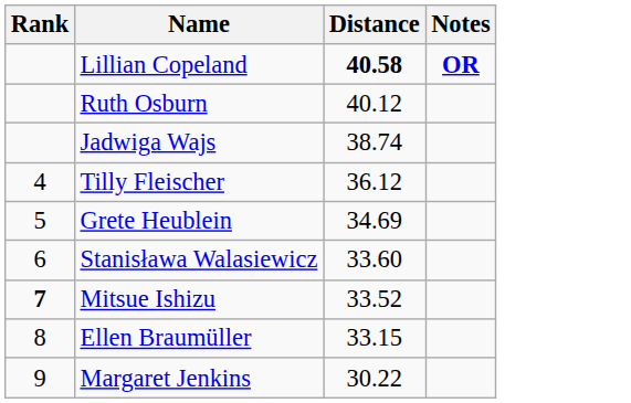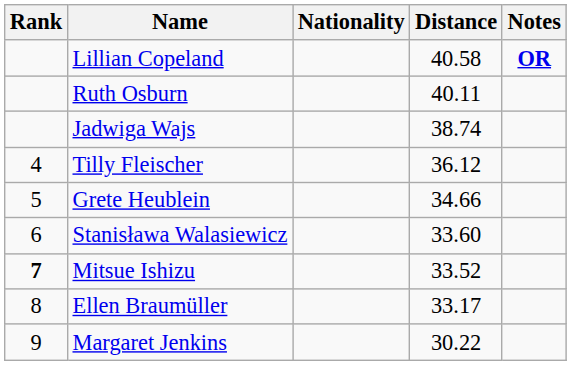+ column: Nationality
Lillian Copeland | Distance: bold -> normal
Ruth Osburn | Distance: 40.12 -> 40.11
Grete Heublein | Distance: 34.69 -> 34.66
Ellen Braumüller | Distance: 33.15 -> 33.17
